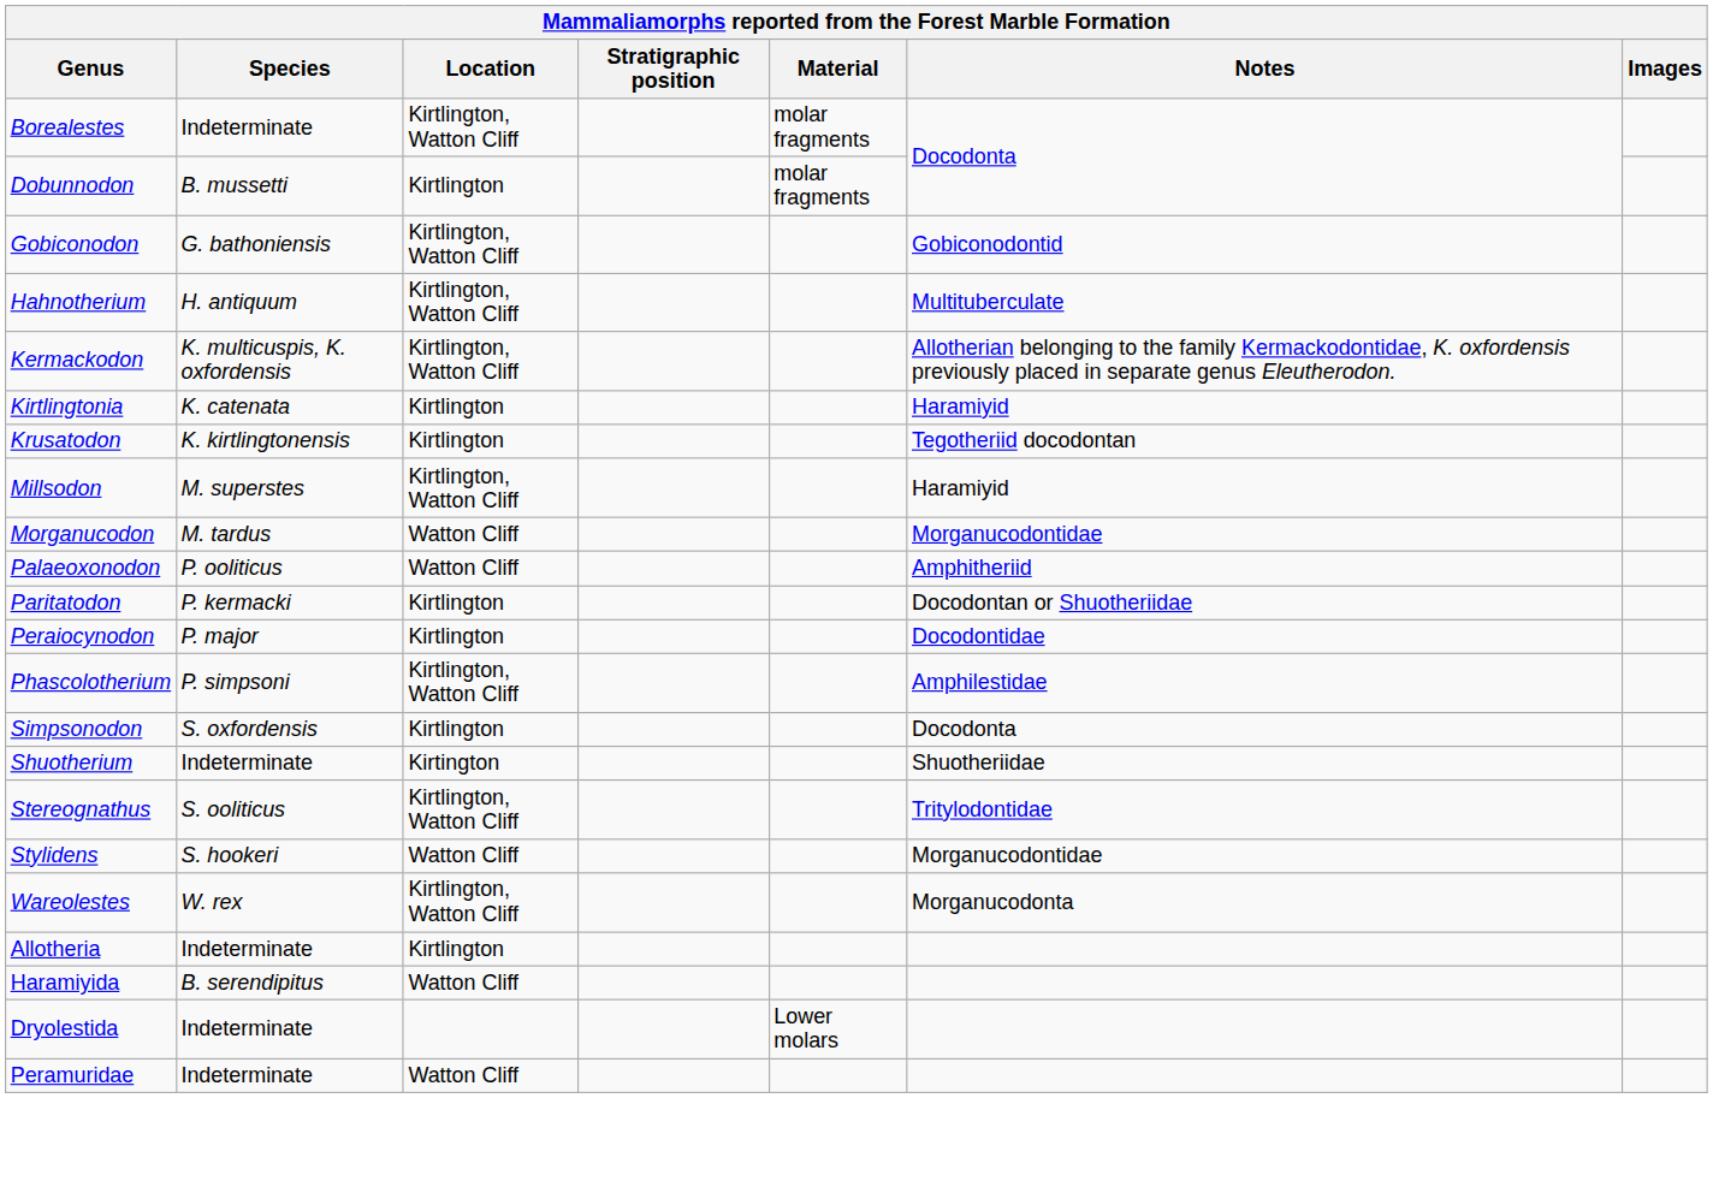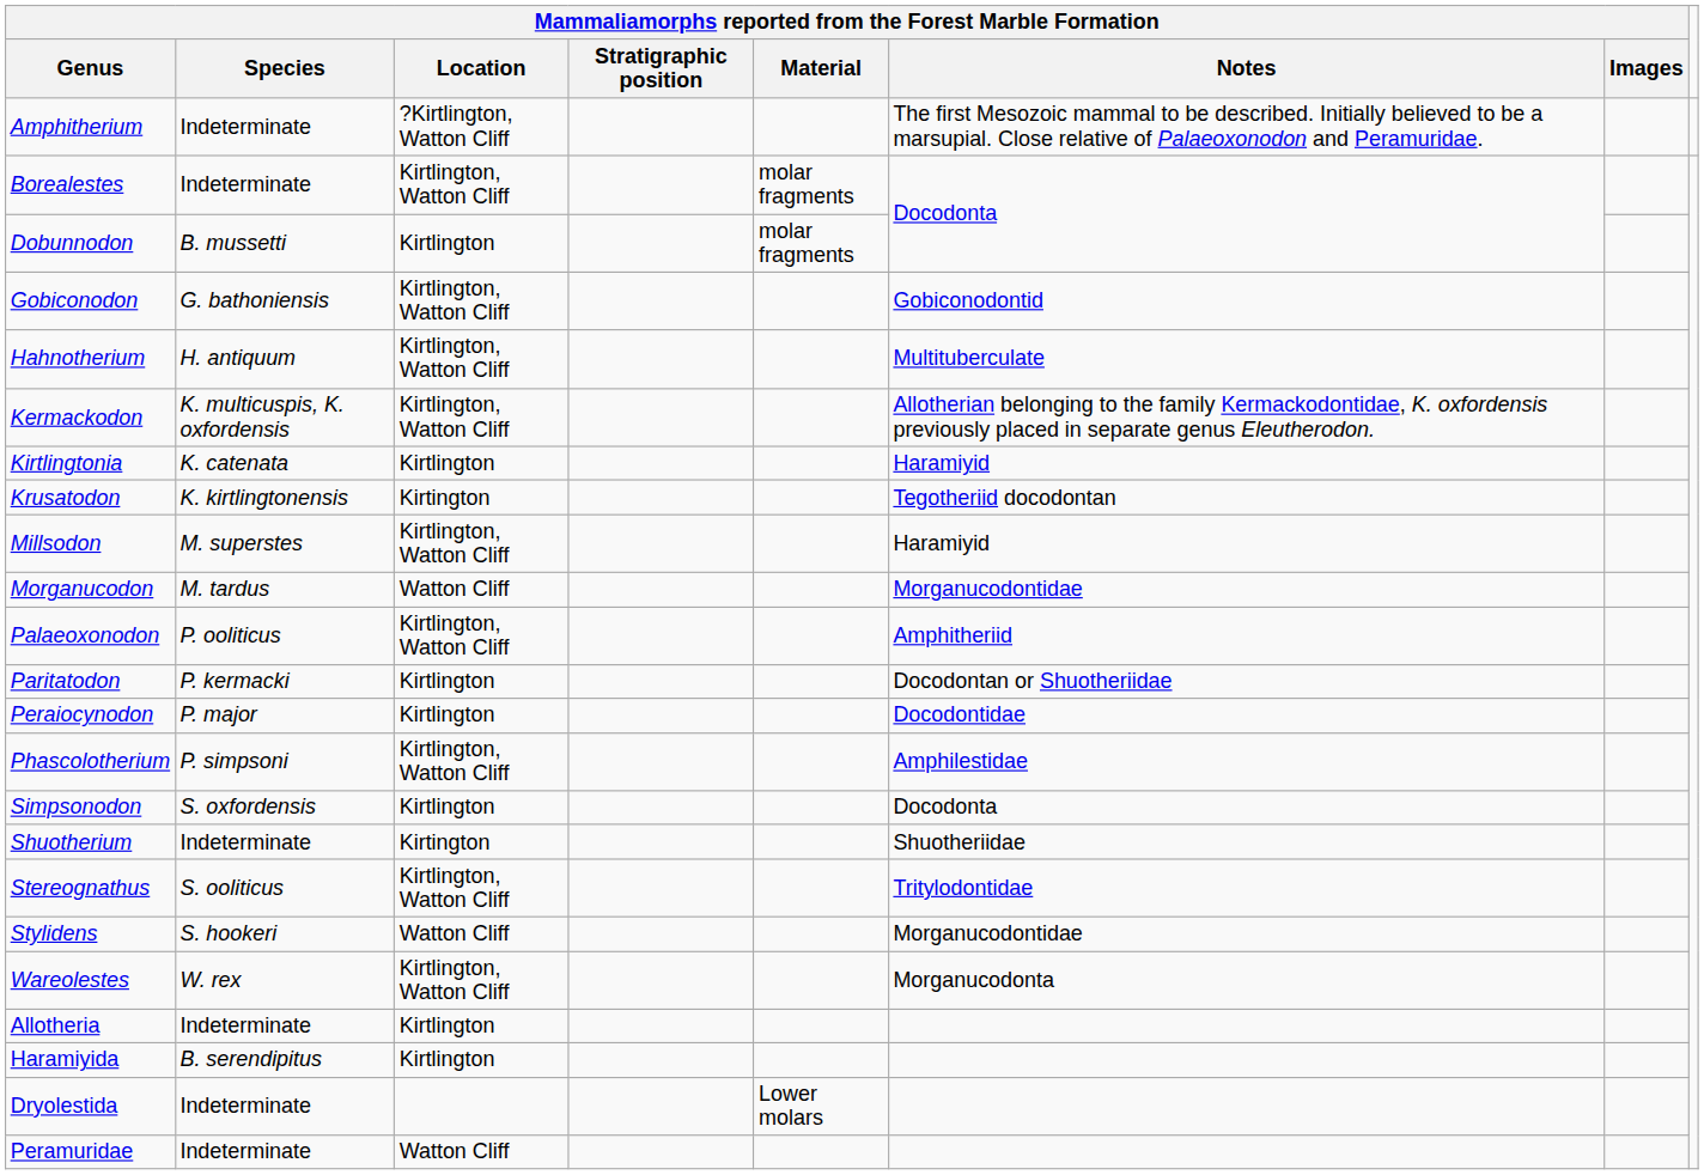+ row: Amphitherium | Indeterminate | ?Kirtlington, Watton Cliff | The first Mesozoic mammal to be described. Initially believed to be a marsupial. Close relative of Palaeoxonodon and Peramuridae.
Krusatodon | column 3: Kirtlington -> Kirtington
Palaeoxonodon | column 3: Watton Cliff -> Kirtlington, Watton Cliff
Haramiyida | column 3: Watton Cliff -> Kirtlington
